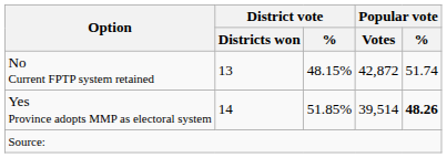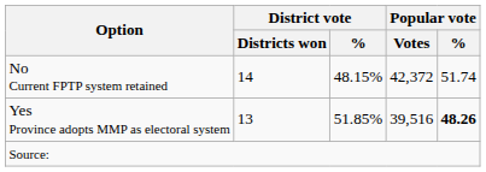No Current FPTP system retained | District vote / Districts won: 13 -> 14
No Current FPTP system retained | Popular vote / Votes: 42,872 -> 42,372
Yes Province adopts MMP as electoral system | District vote / Districts won: 14 -> 13
Yes Province adopts MMP as electoral system | Popular vote / Votes: 39,514 -> 39,516
